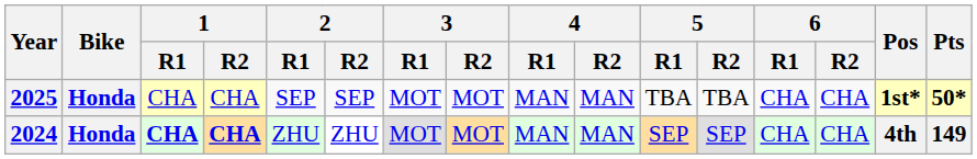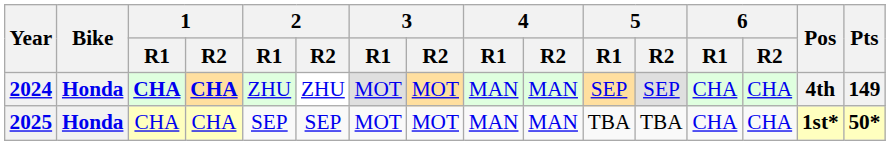rows swapped: 2024 <-> 2025
